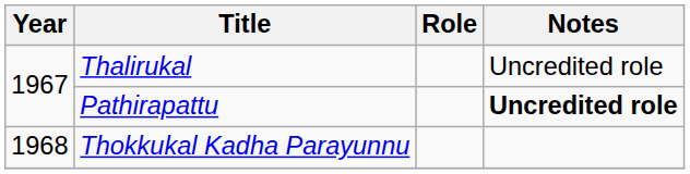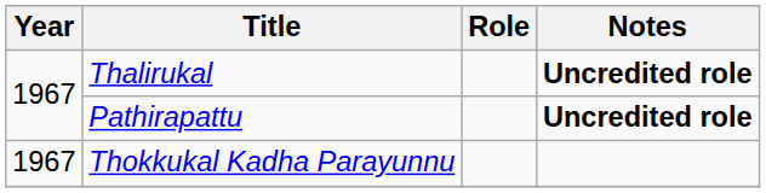Thalirukal | Notes: normal -> bold
Thokkukal Kadha Parayunnu | Year: 1968 -> 1967
